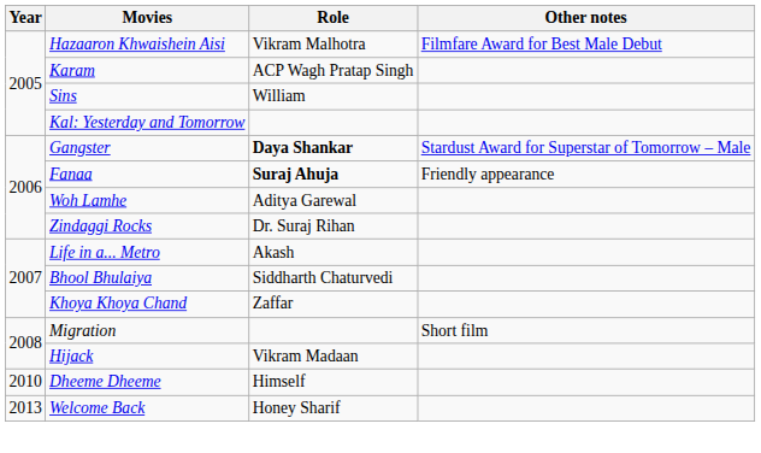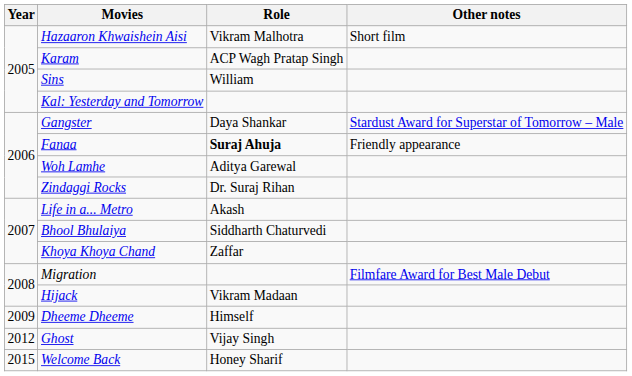Hazaaron Khwaishein Aisi | Other notes: Filmfare Award for Best Male Debut -> Short film
Gangster | Role: bold -> normal
Migration | Other notes: Short film -> Filmfare Award for Best Male Debut
Dheeme Dheeme | Year: 2010 -> 2009
+ row: 2012 | Ghost | Vijay Singh
Welcome Back | Year: 2013 -> 2015
